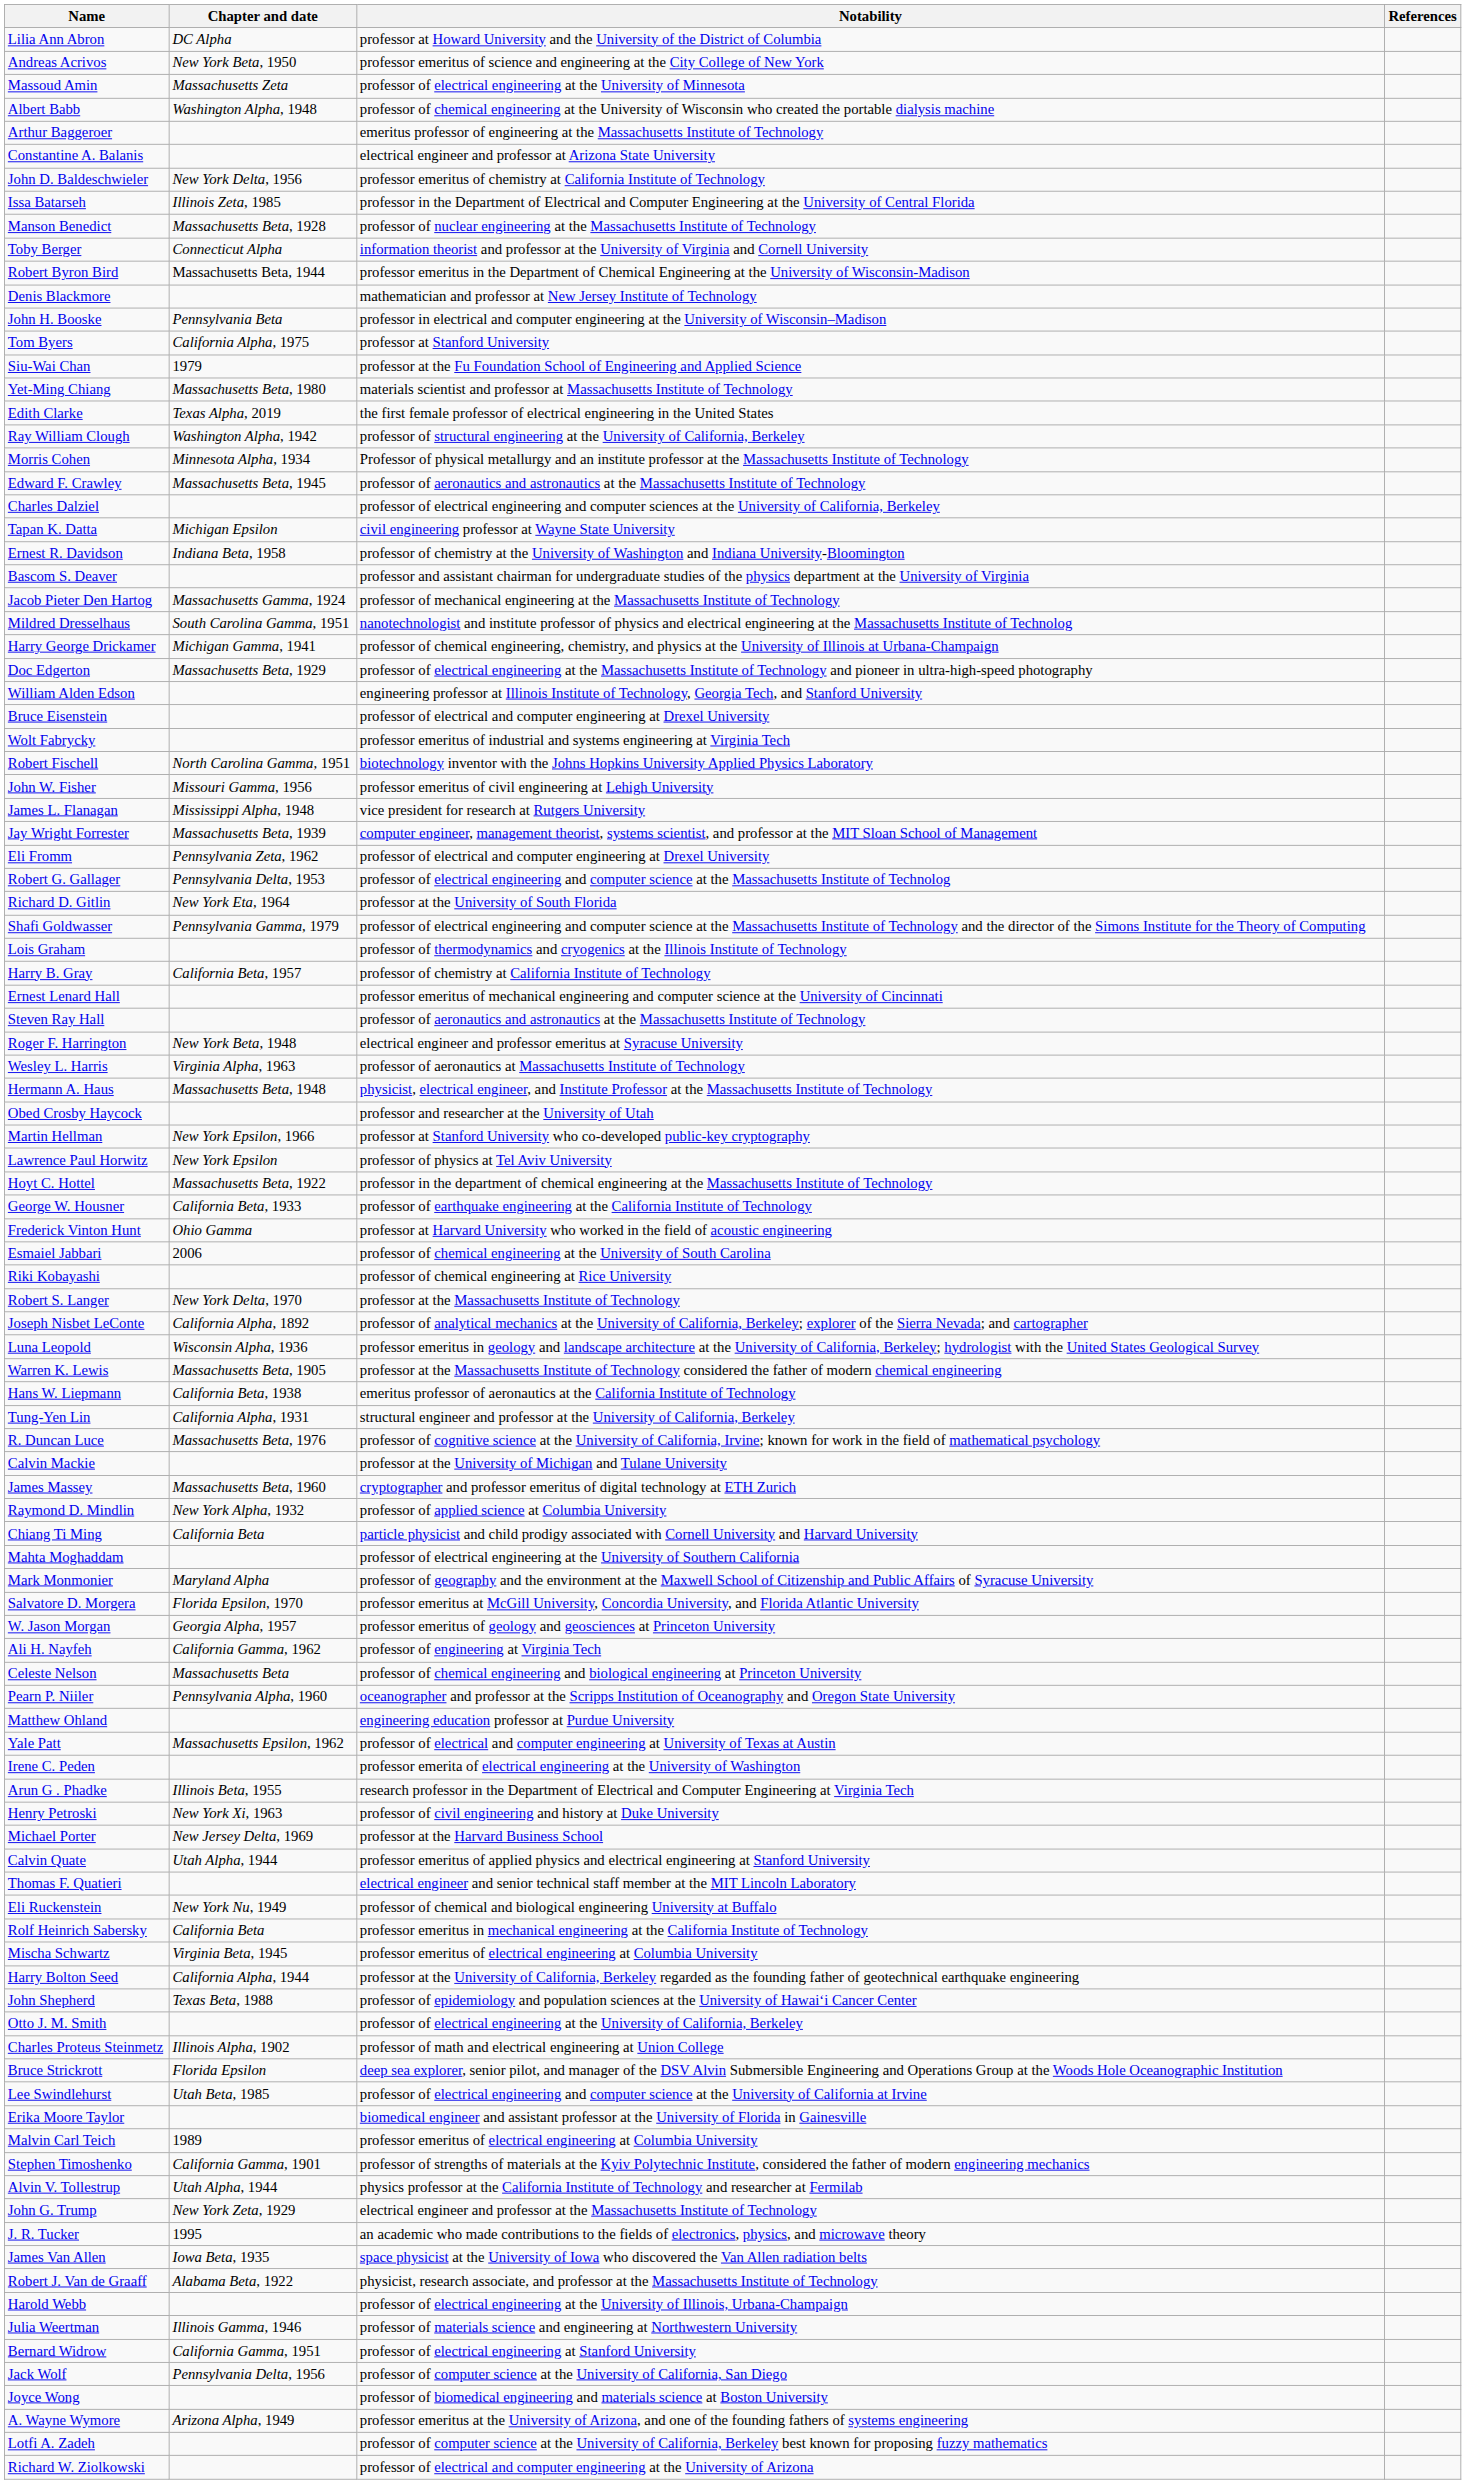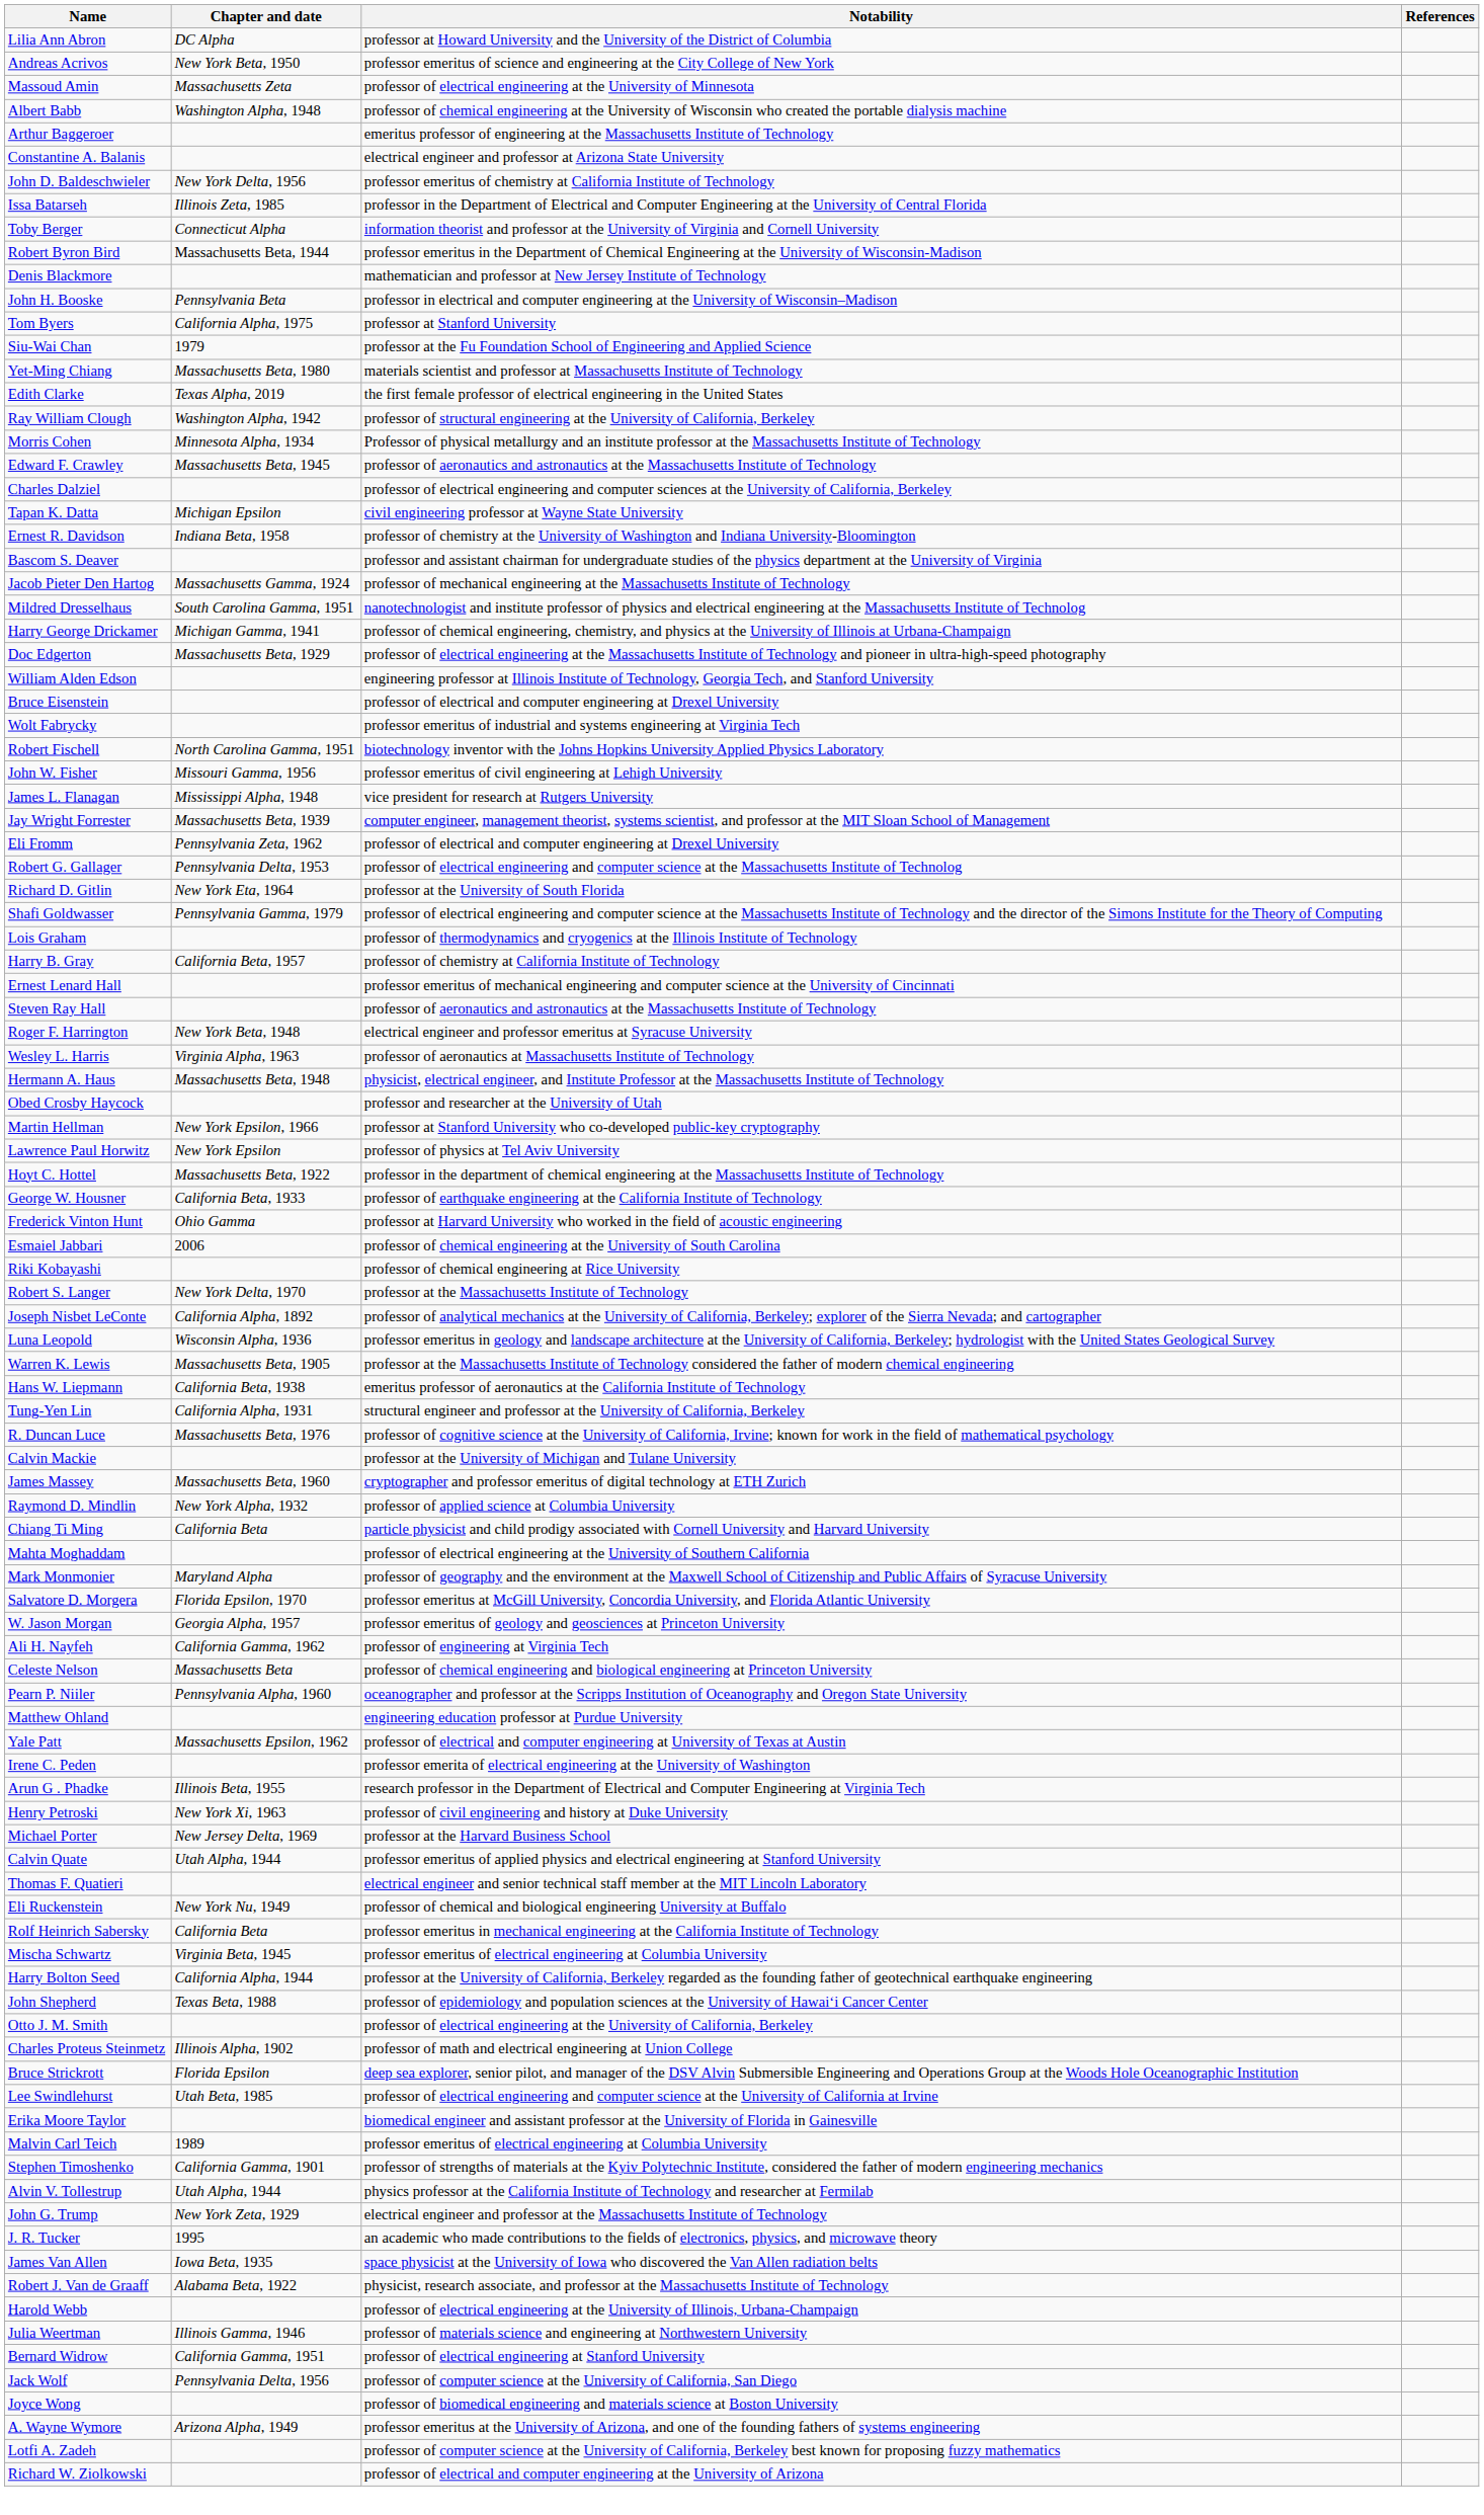- row: Manson Benedict | Massachusetts Beta, 1928 | professor of nuclear engineering at the Massachusetts Institute of Technology
